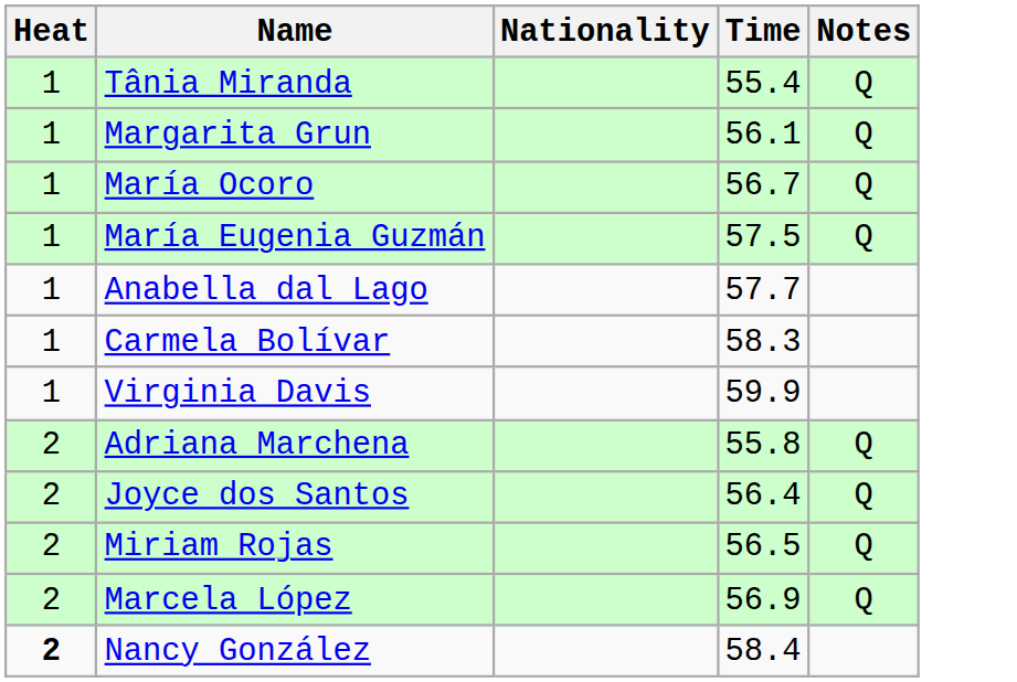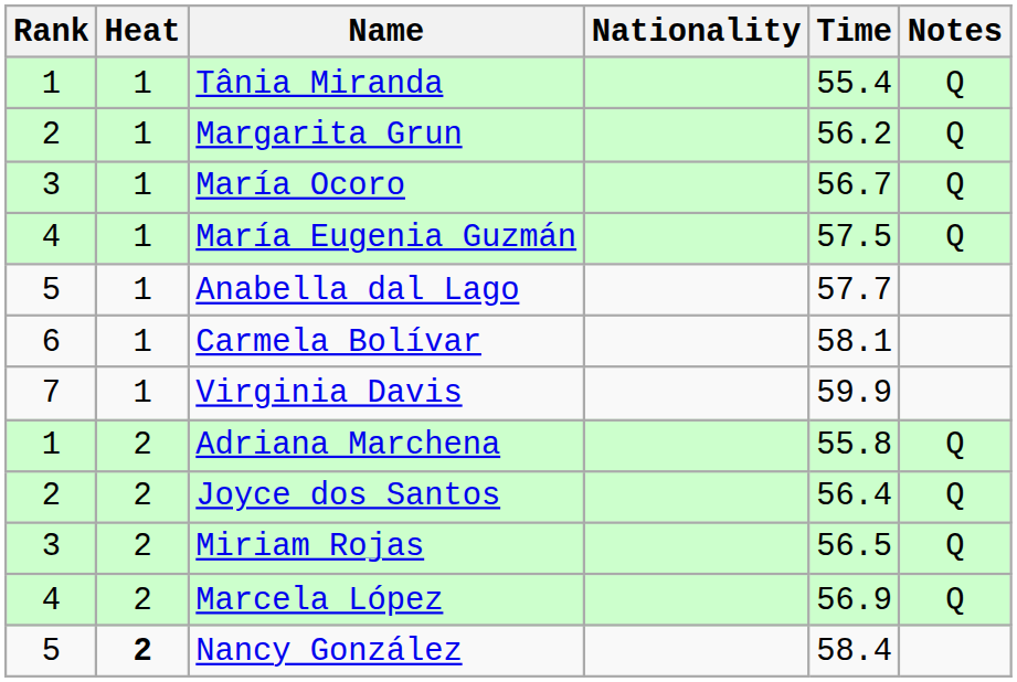+ column: Rank | 1 | 2 | 3 | 4 | 5 | 6 | 7 | 1 | 2 | 3 | 4 | 5
Margarita Grun | Time: 56.1 -> 56.2
Carmela Bolívar | Time: 58.3 -> 58.1
